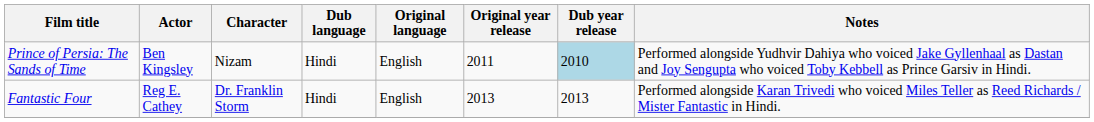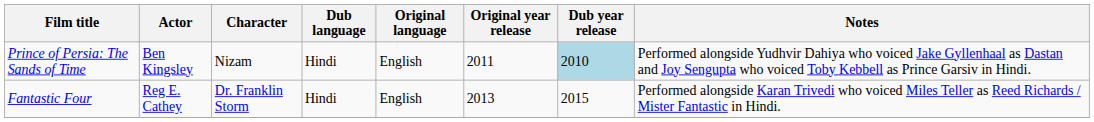Fantastic Four | Dub year release: 2013 -> 2015
